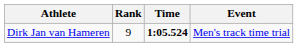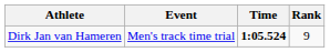columns swapped: Event <-> Rank
